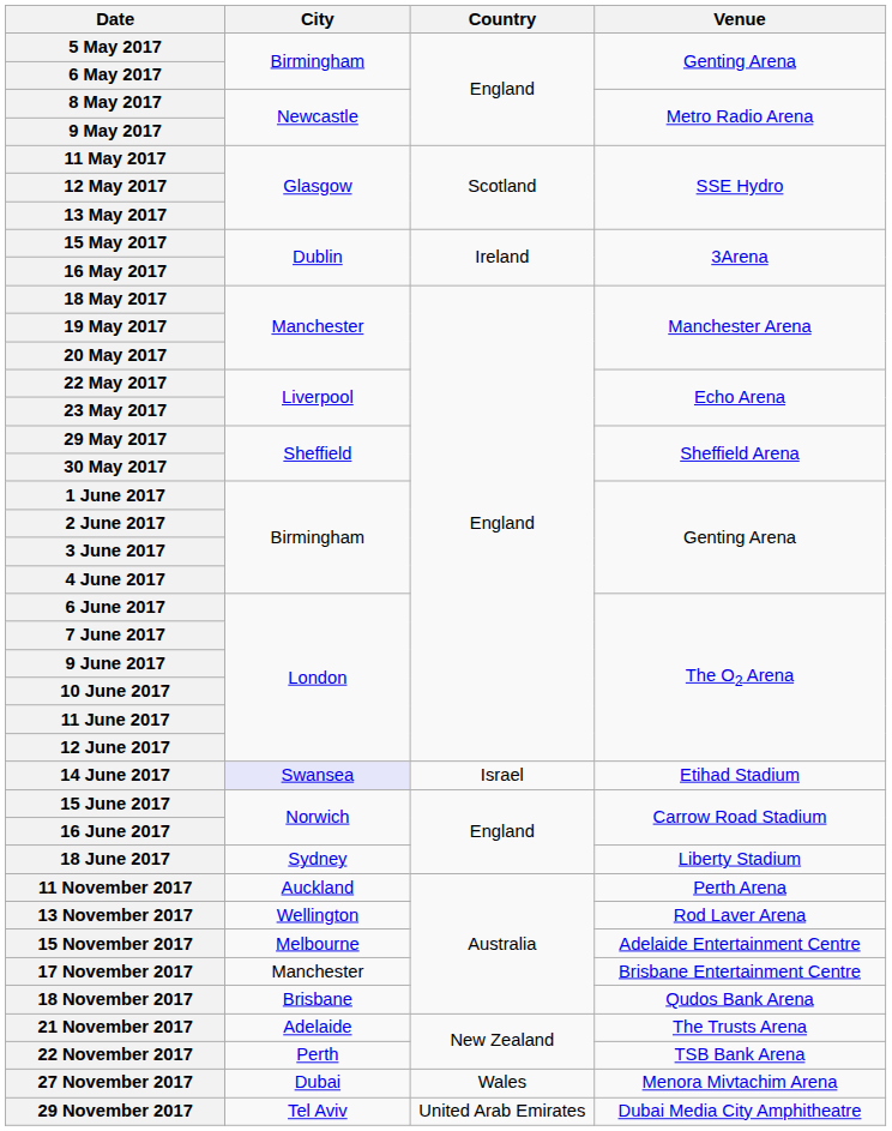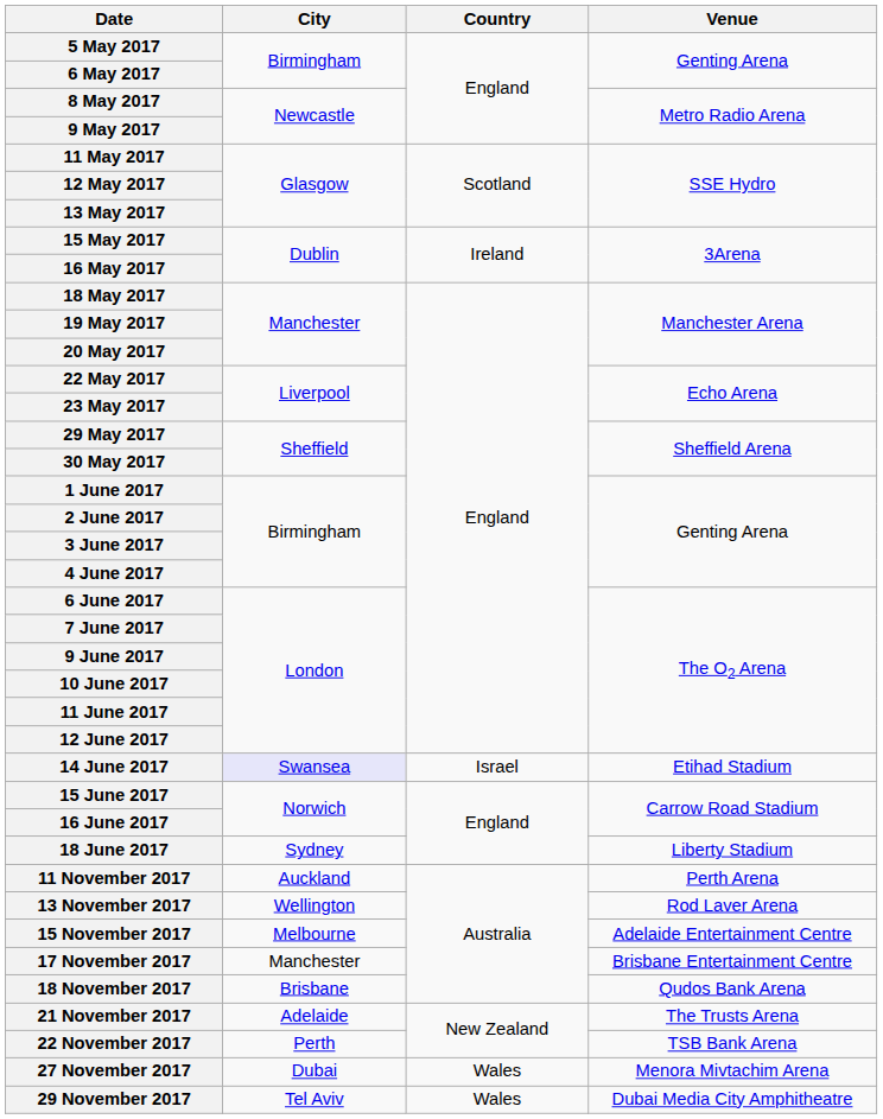29 November 2017 | Country: United Arab Emirates -> Wales
